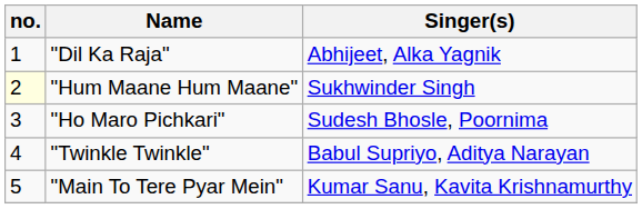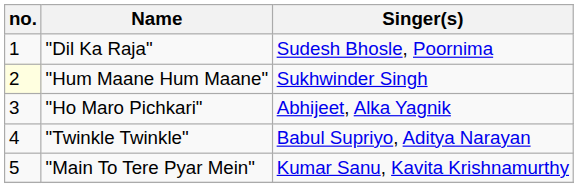"Dil Ka Raja" | Singer(s): Abhijeet, Alka Yagnik -> Sudesh Bhosle, Poornima
"Ho Maro Pichkari" | Singer(s): Sudesh Bhosle, Poornima -> Abhijeet, Alka Yagnik
